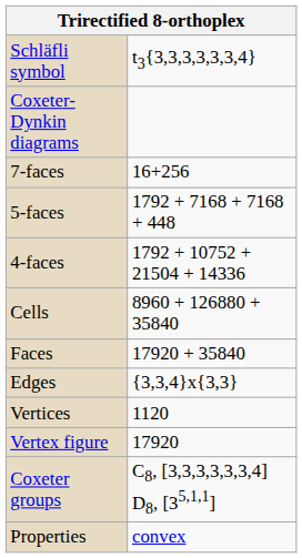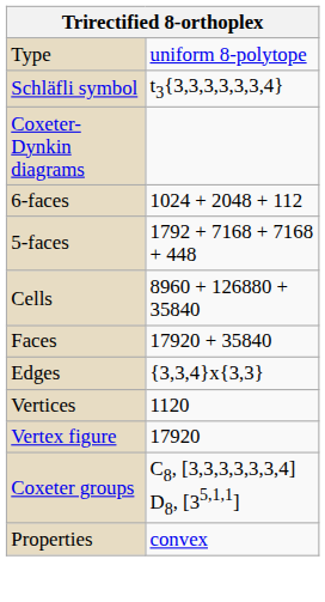+ row: Type | uniform 8-polytope
- row: 7-faces | 16+256
+ row: 6-faces | 1024 + 2048 + 112
- row: 4-faces | 1792 + 10752 + 21504 + 14336
